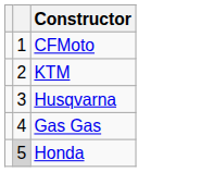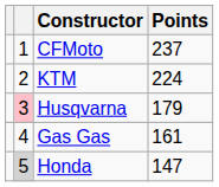+ column: Points | 237 | 224 | 179 | 161 | 147
Husqvarna | column 2: no background -> pink background
